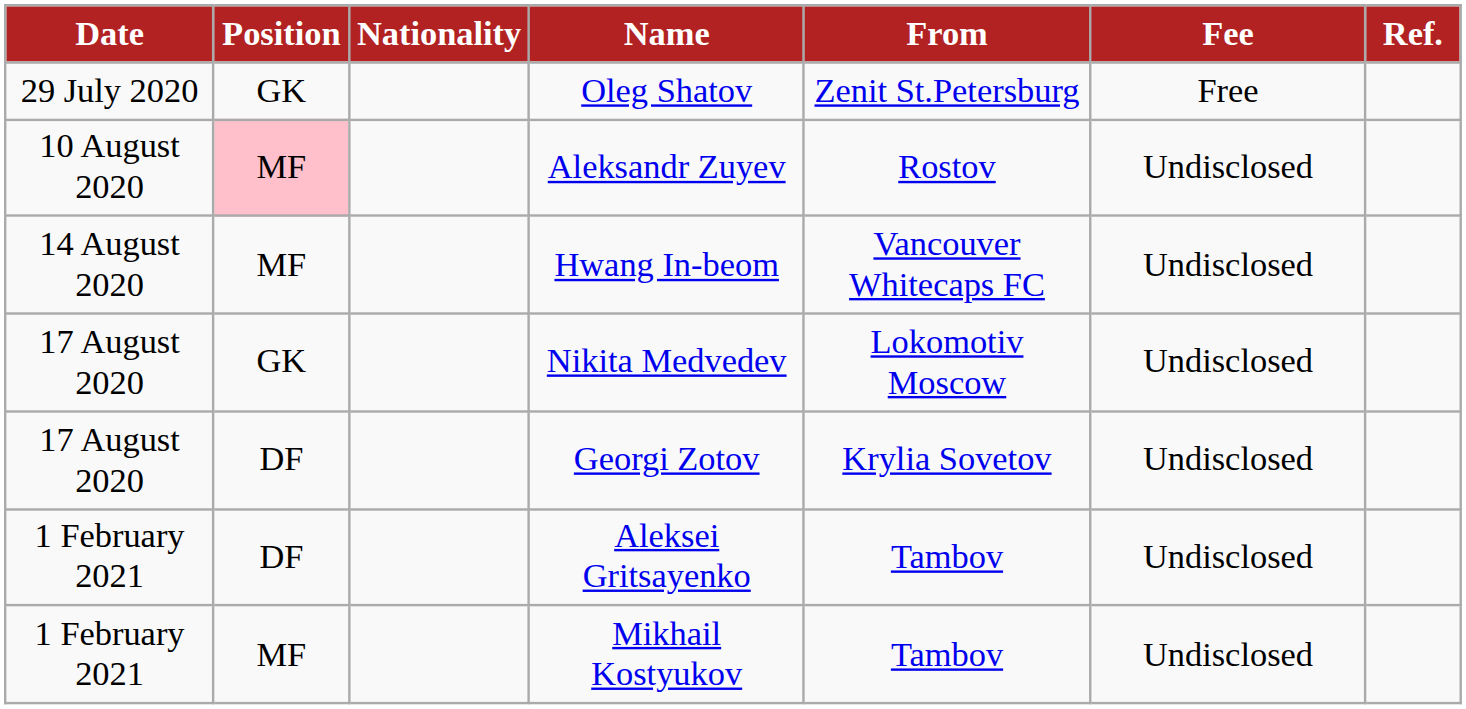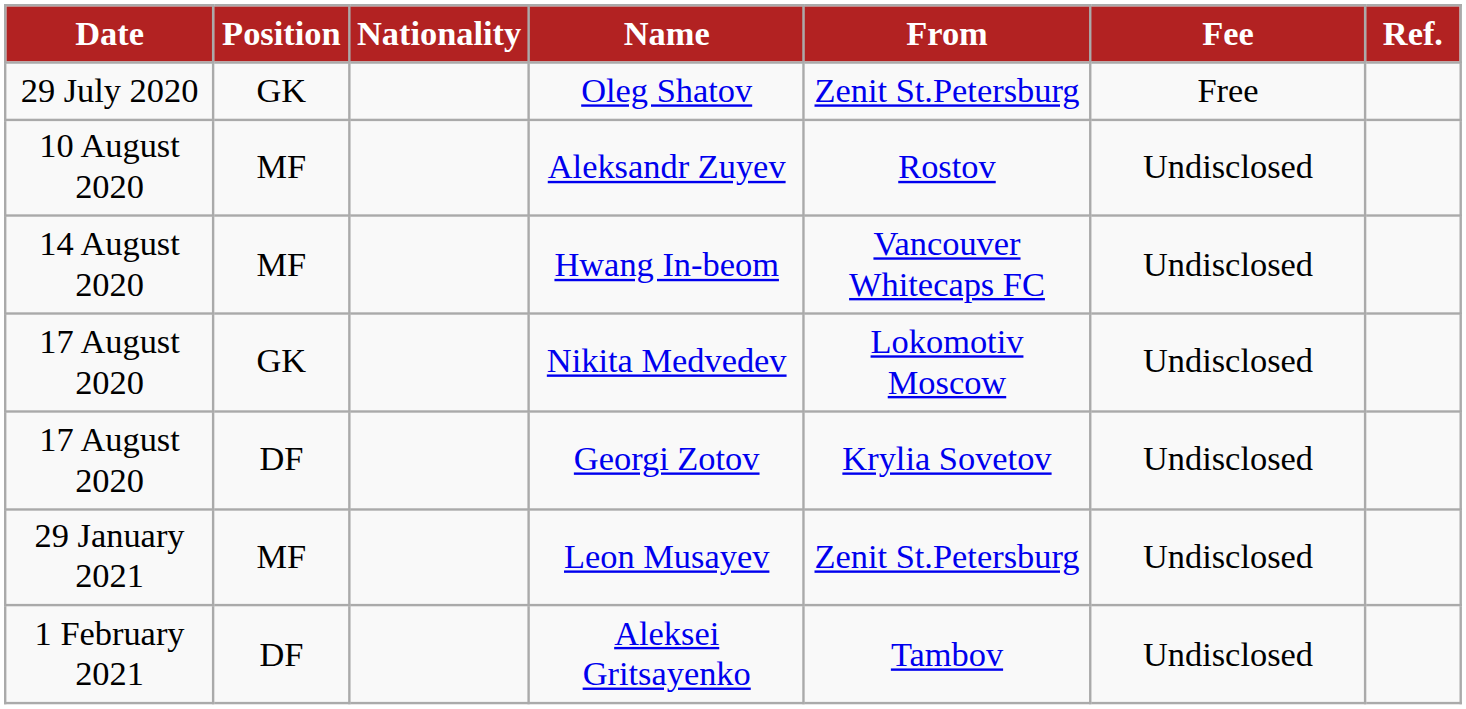Aleksandr Zuyev | Position: pink background -> no background
+ row: 29 January 2021 | MF | Leon Musayev | Zenit St.Petersburg | Undisclosed
- row: 1 February 2021 | MF | Mikhail Kostyukov | Tambov | Undisclosed
